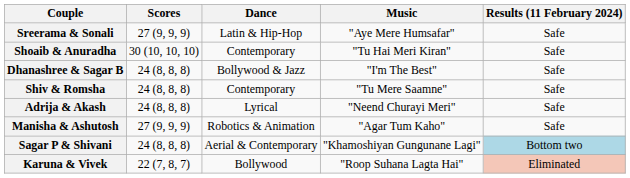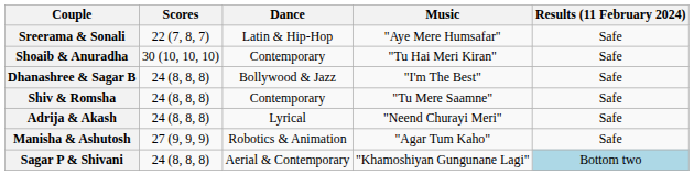Sreerama & Sonali | Scores: 27 (9, 9, 9) -> 22 (7, 8, 7)
- row: Karuna & Vivek | 22 (7, 8, 7) | Bollywood | "Roop Suhana Lagta Hai" | Eliminated
